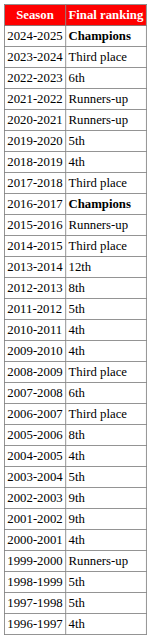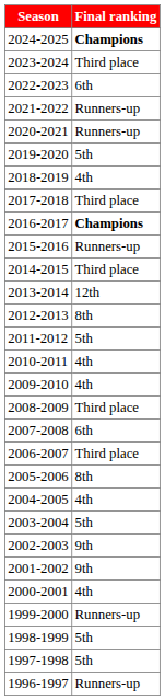1996-1997 | Final ranking: 4th -> Runners-up
